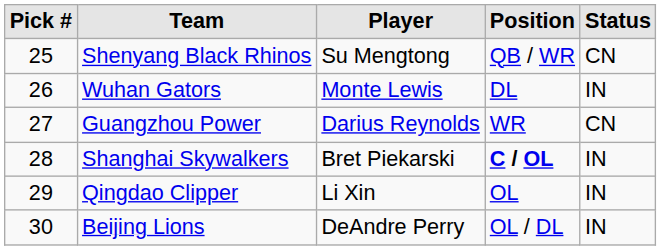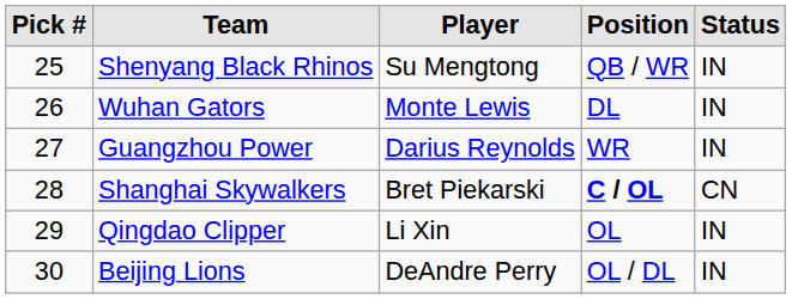Shenyang Black Rhinos | Status: CN -> IN
Guangzhou Power | Status: CN -> IN
Shanghai Skywalkers | Status: IN -> CN
